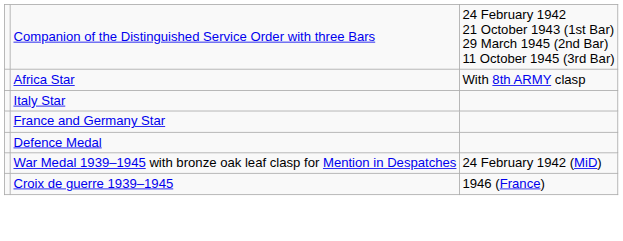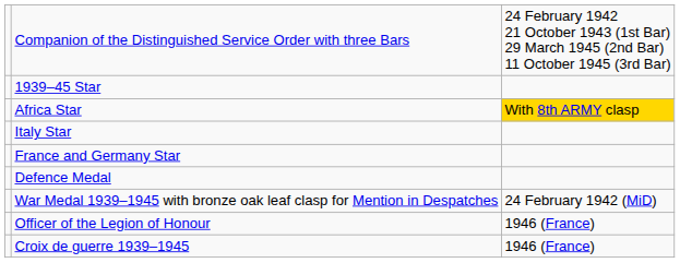+ row: 1939–45 Star
Africa Star | column 3: no background -> gold background
+ row: Officer of the Legion of Honour | 1946 (France)
